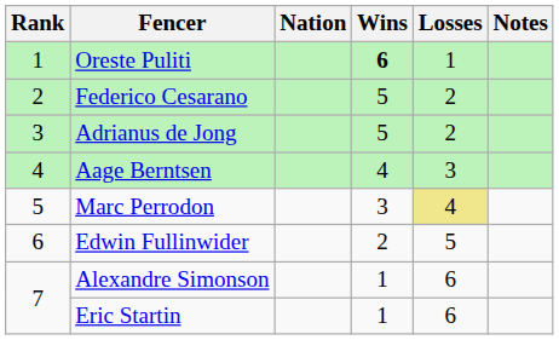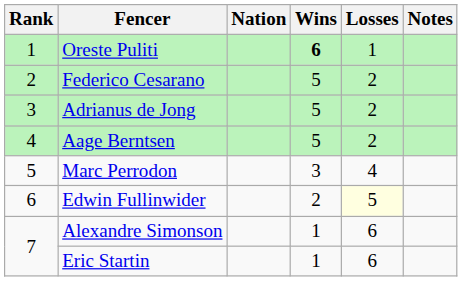Aage Berntsen | Wins: 4 -> 5
Aage Berntsen | Losses: 3 -> 2
Marc Perrodon | Losses: khaki background -> no background
Edwin Fullinwider | Losses: no background -> lightyellow background
